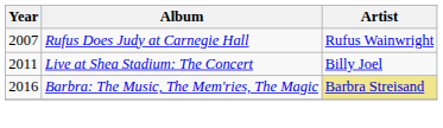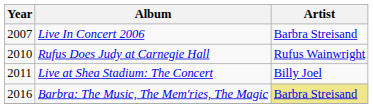+ row: 2007 | Live In Concert 2006 | Barbra Streisand
Rufus Does Judy at Carnegie Hall | Year: 2007 -> 2010
